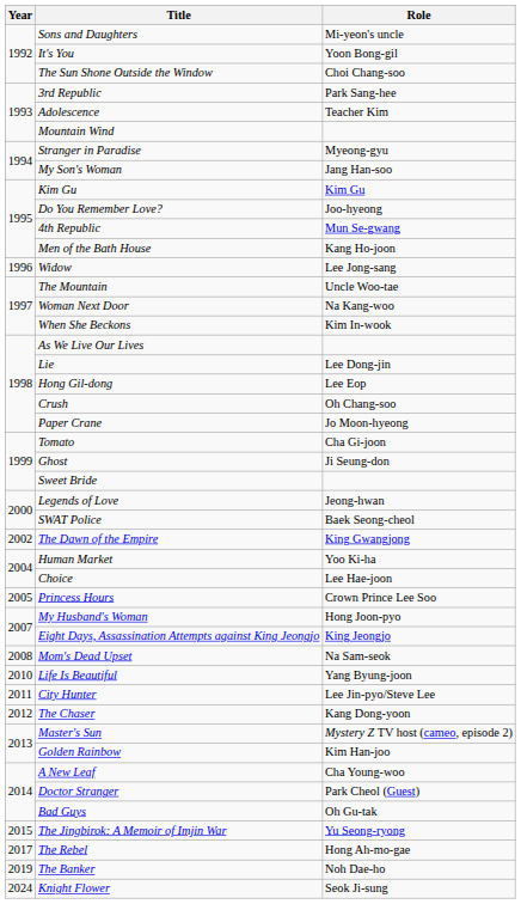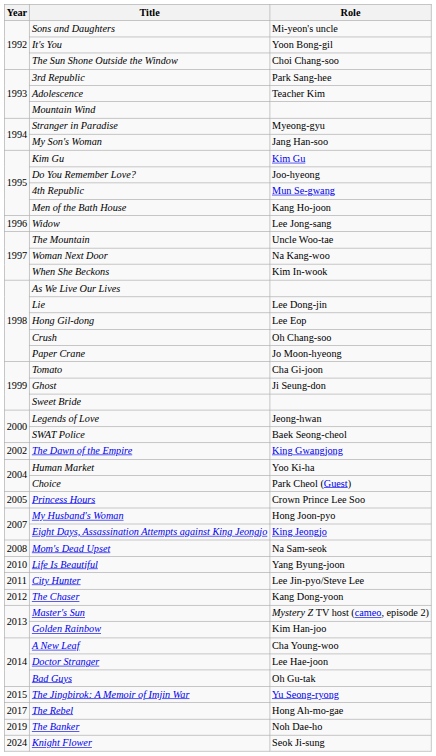Choice | Role: Lee Hae-joon -> Park Cheol (Guest)
Doctor Stranger | Role: Park Cheol (Guest) -> Lee Hae-joon
